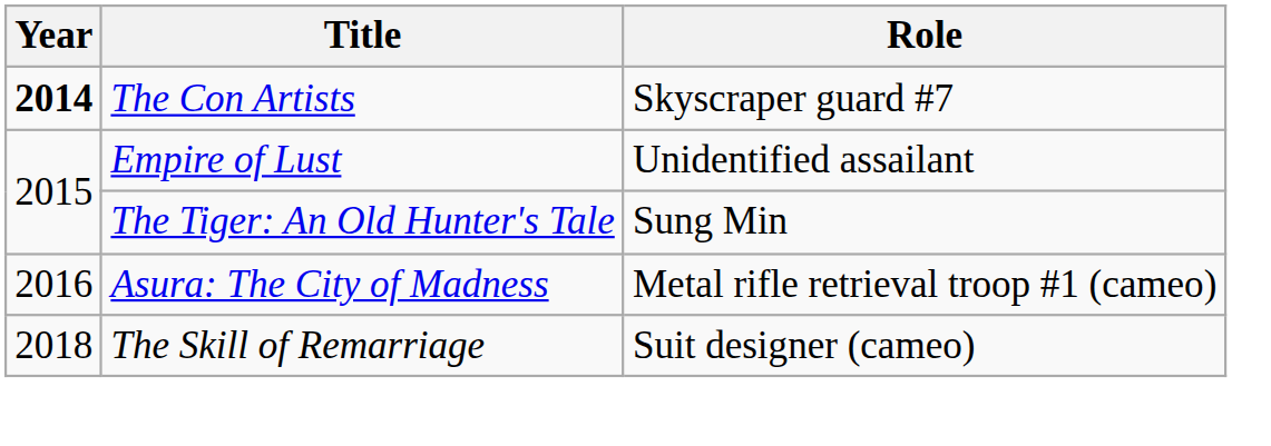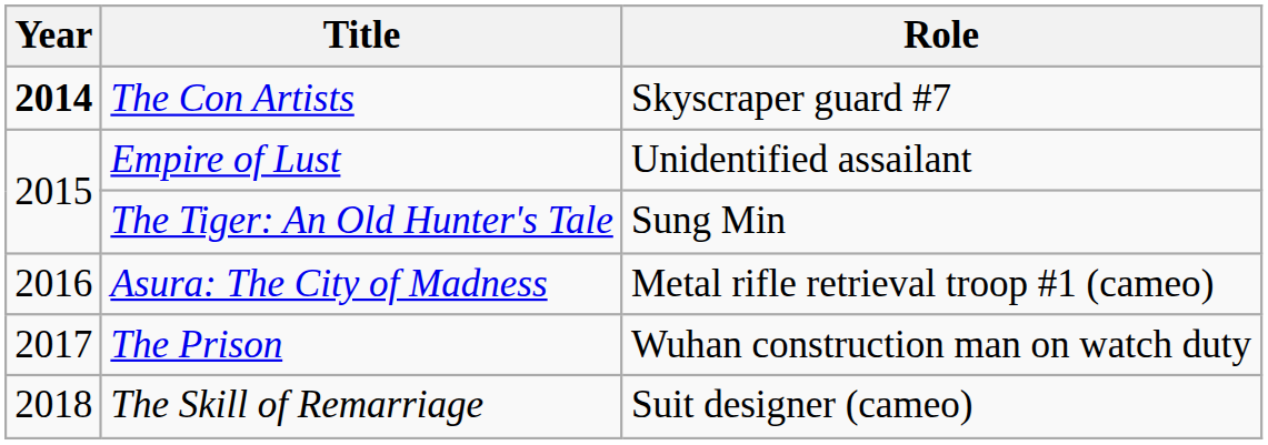+ row: 2017 | The Prison | Wuhan construction man on watch duty
